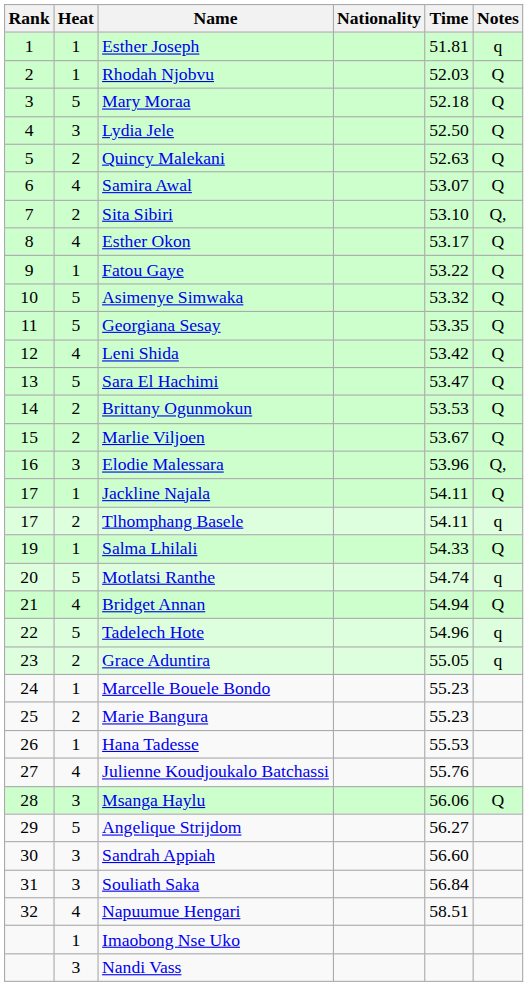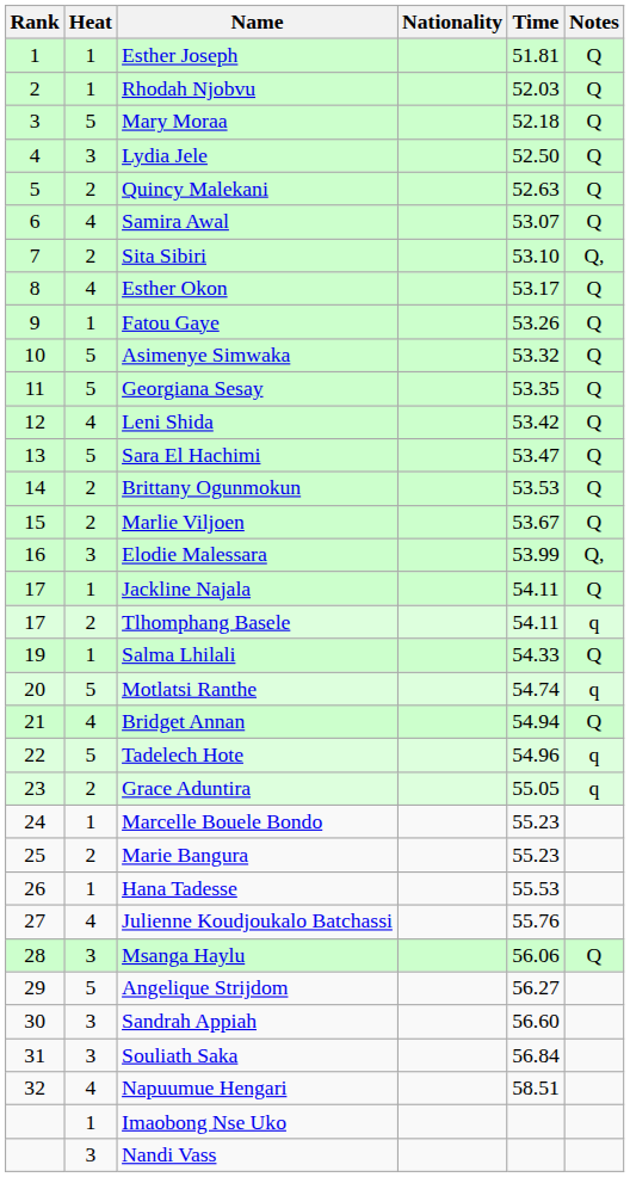Esther Joseph | Notes: q -> Q
Fatou Gaye | Time: 53.22 -> 53.26
Elodie Malessara | Time: 53.96 -> 53.99
